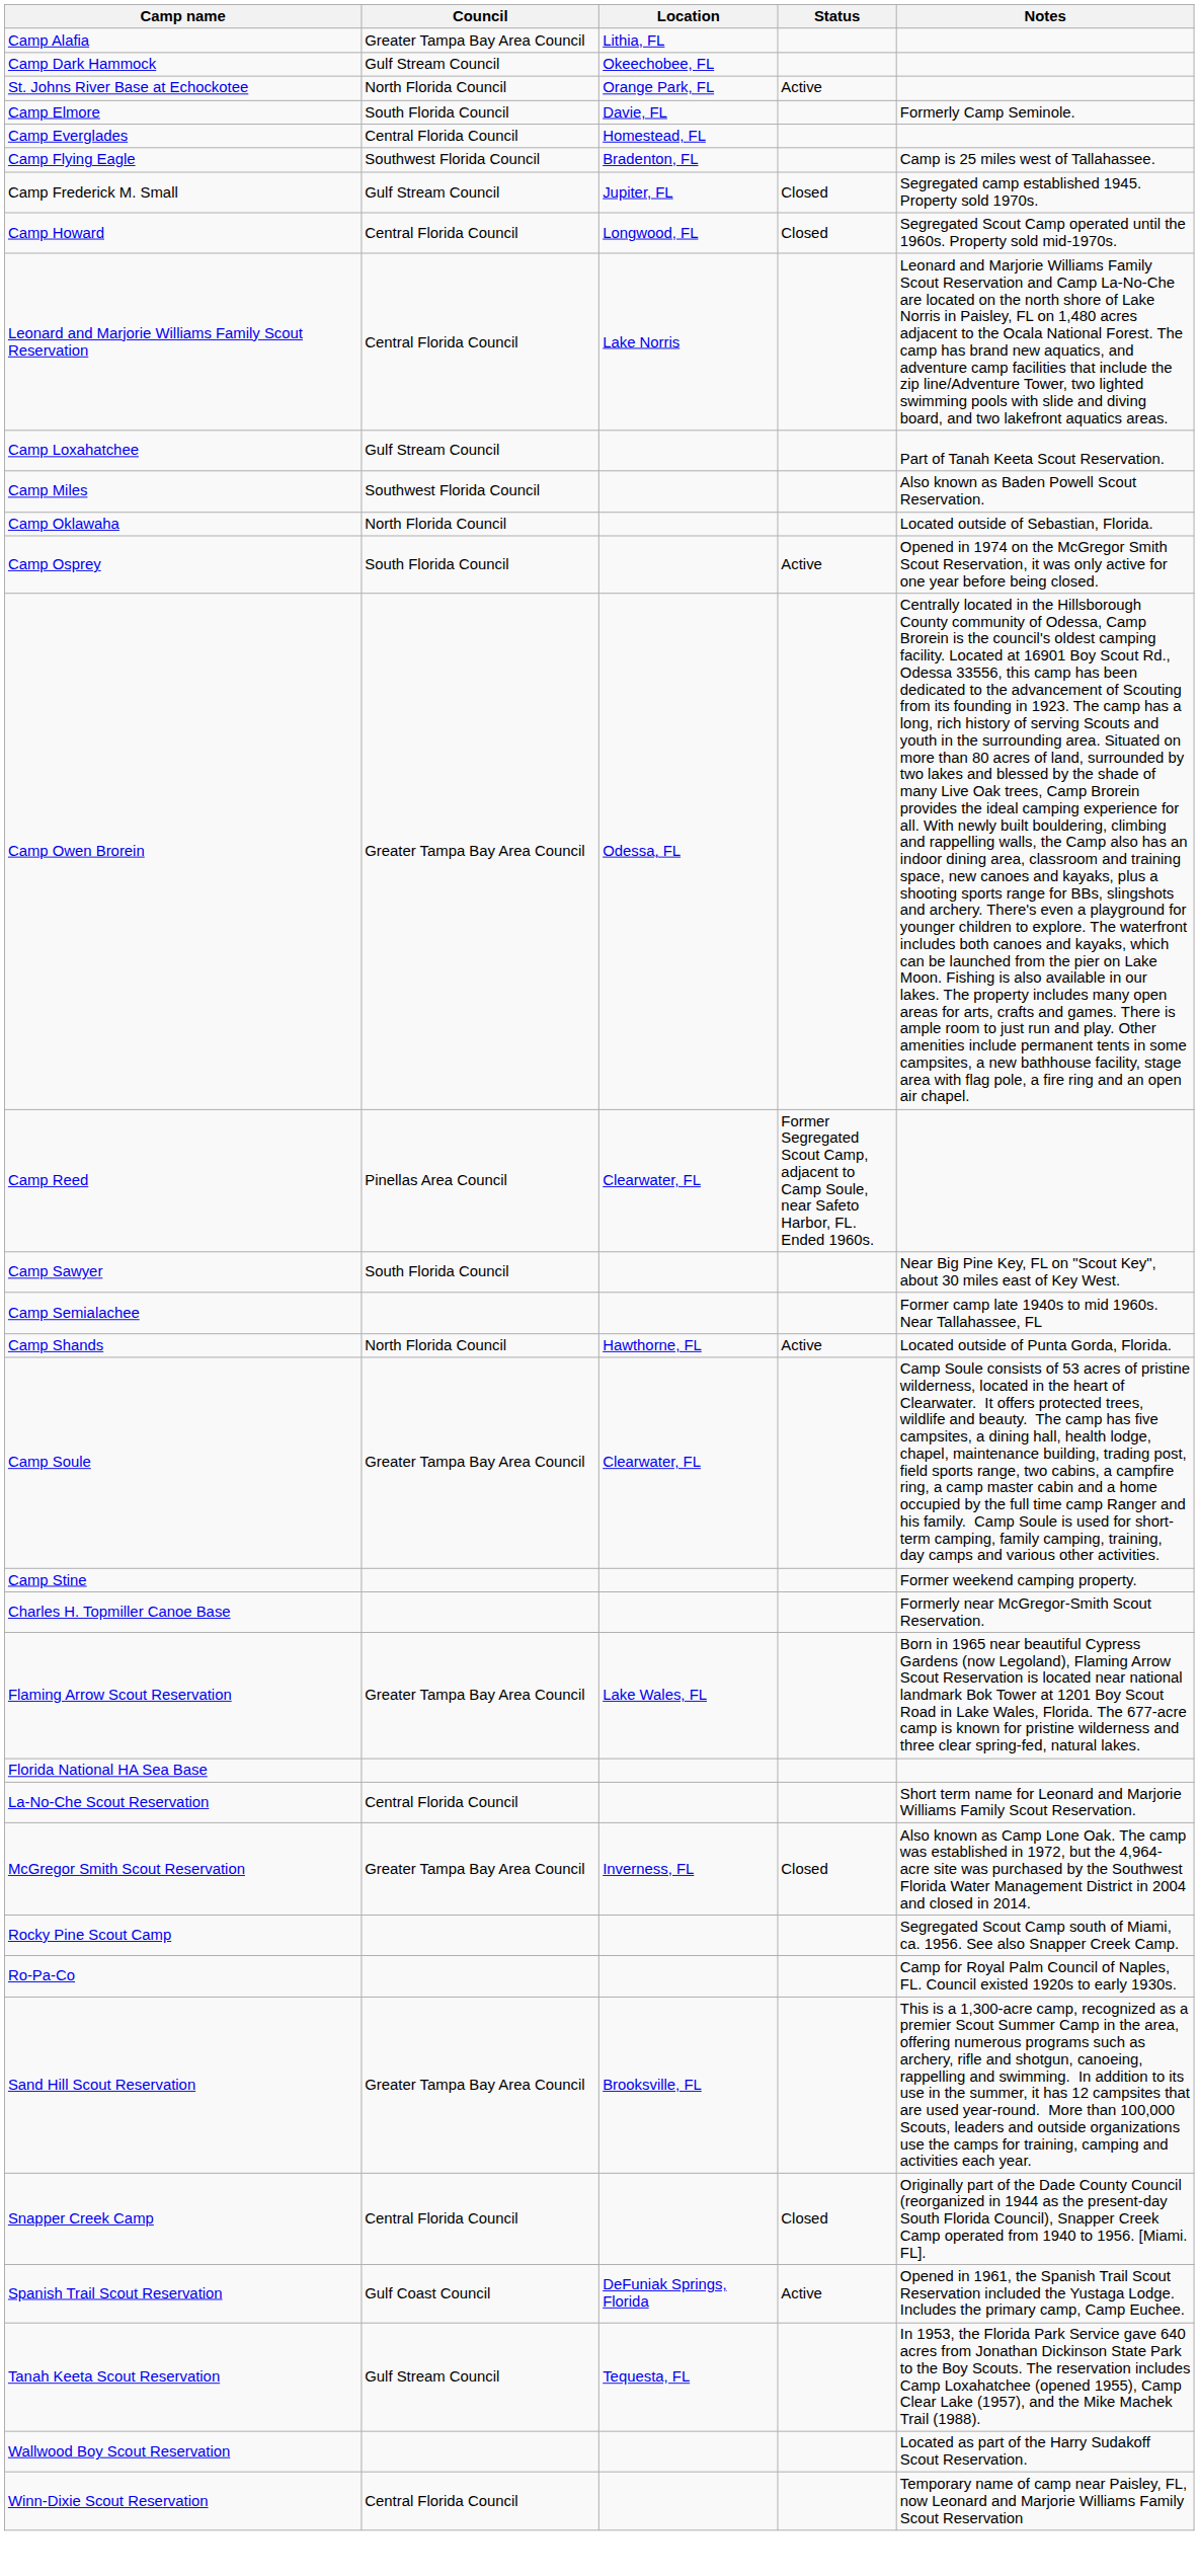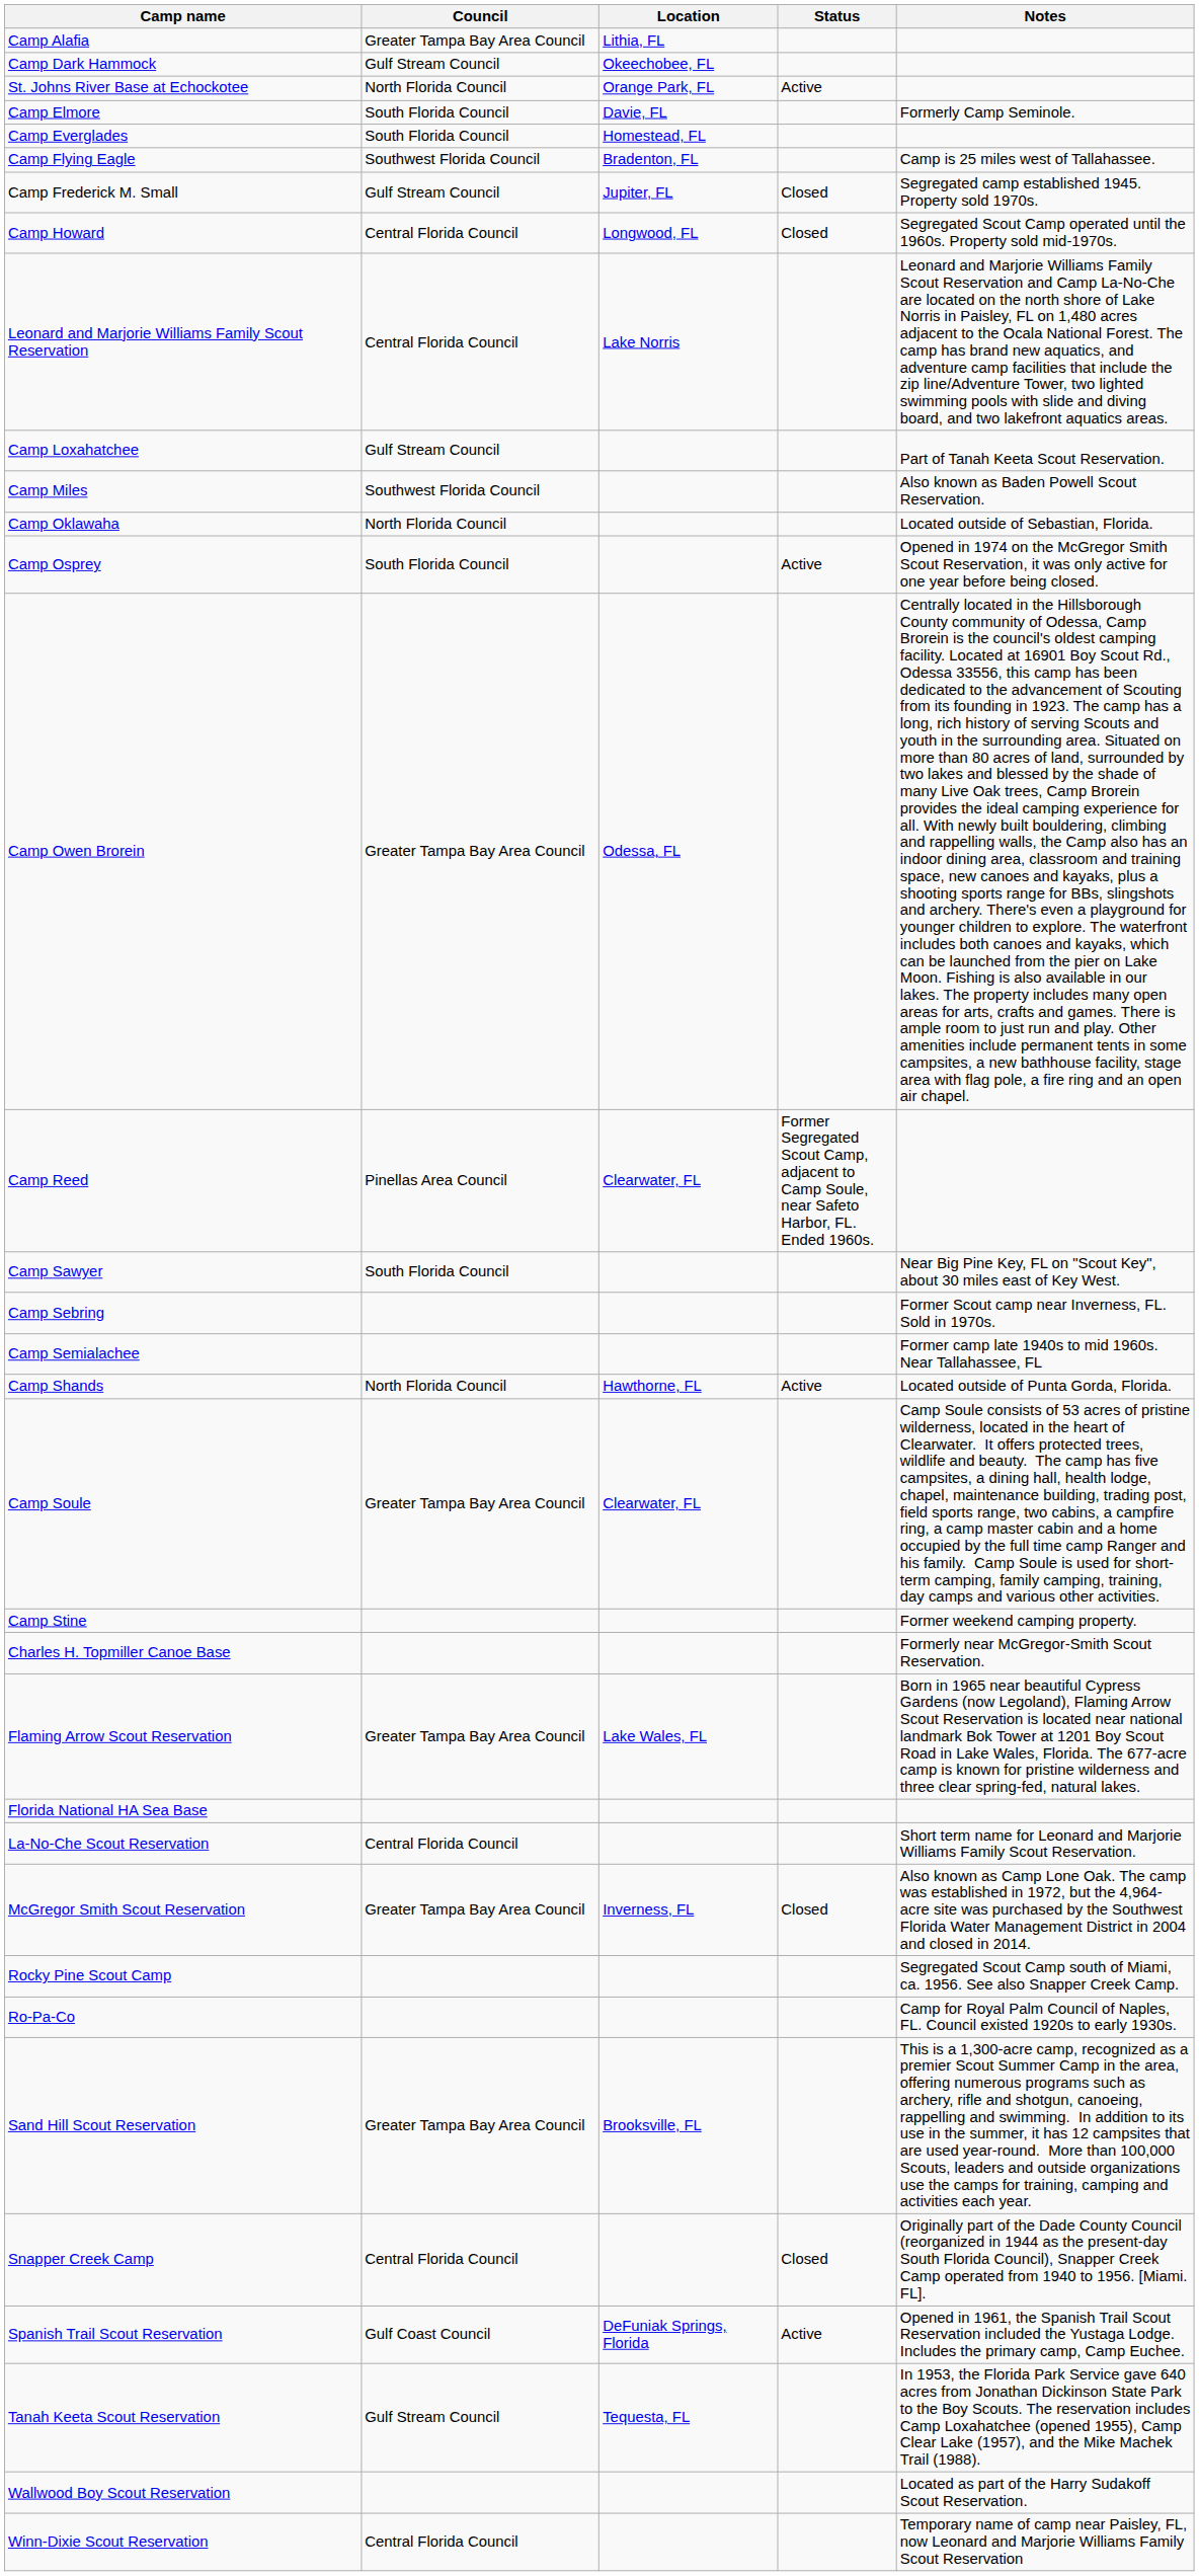Camp Everglades | Council: Central Florida Council -> South Florida Council
+ row: Camp Sebring | Former Scout camp near Inverness, FL. Sold in 1970s.
